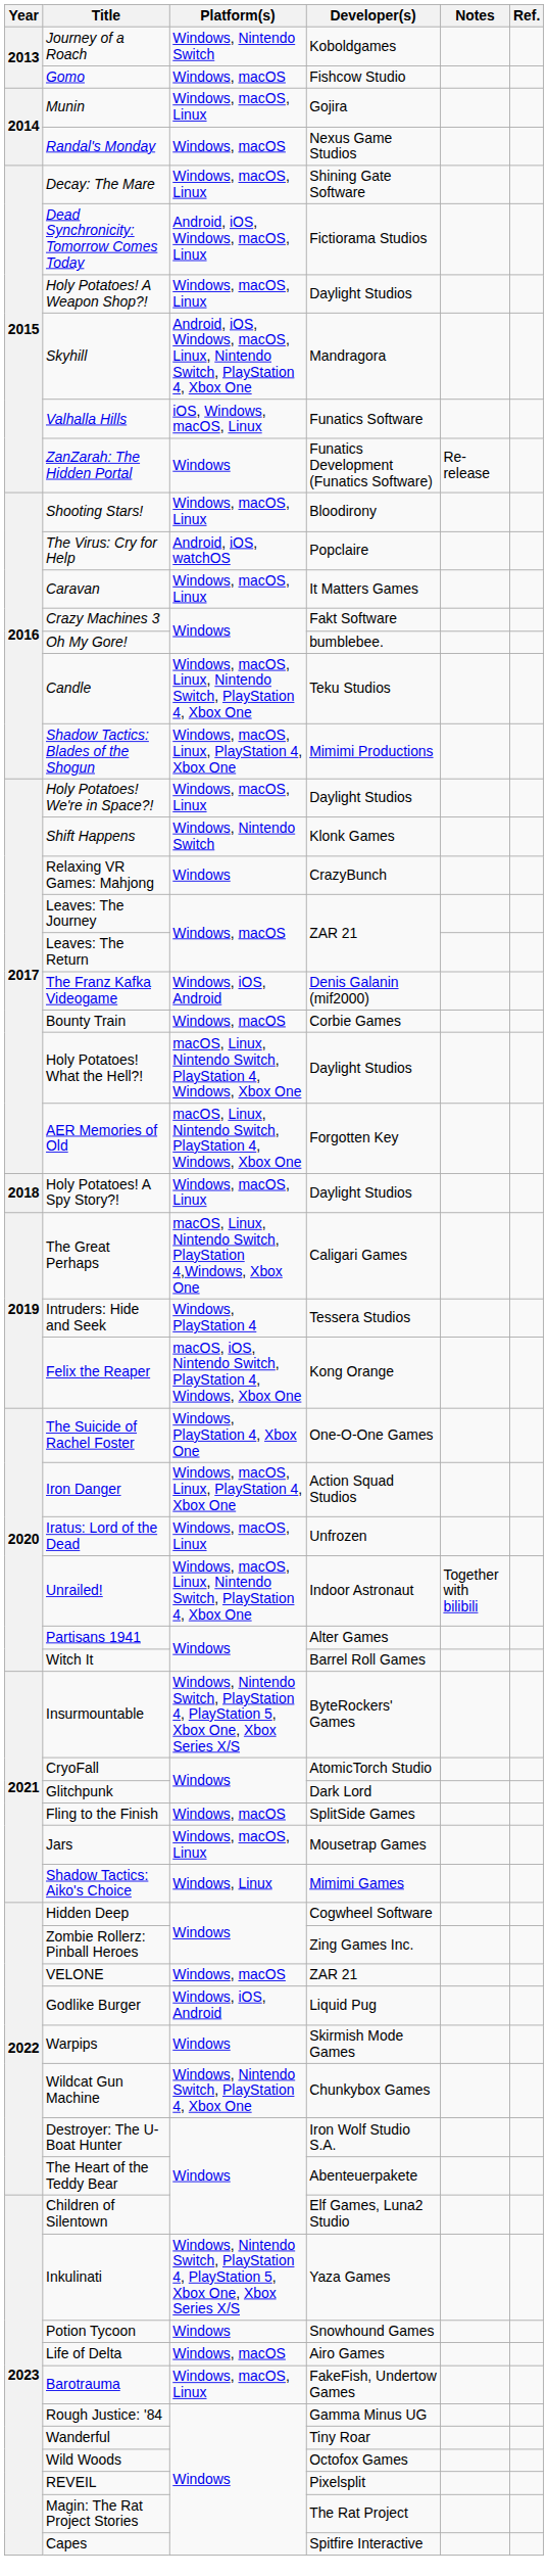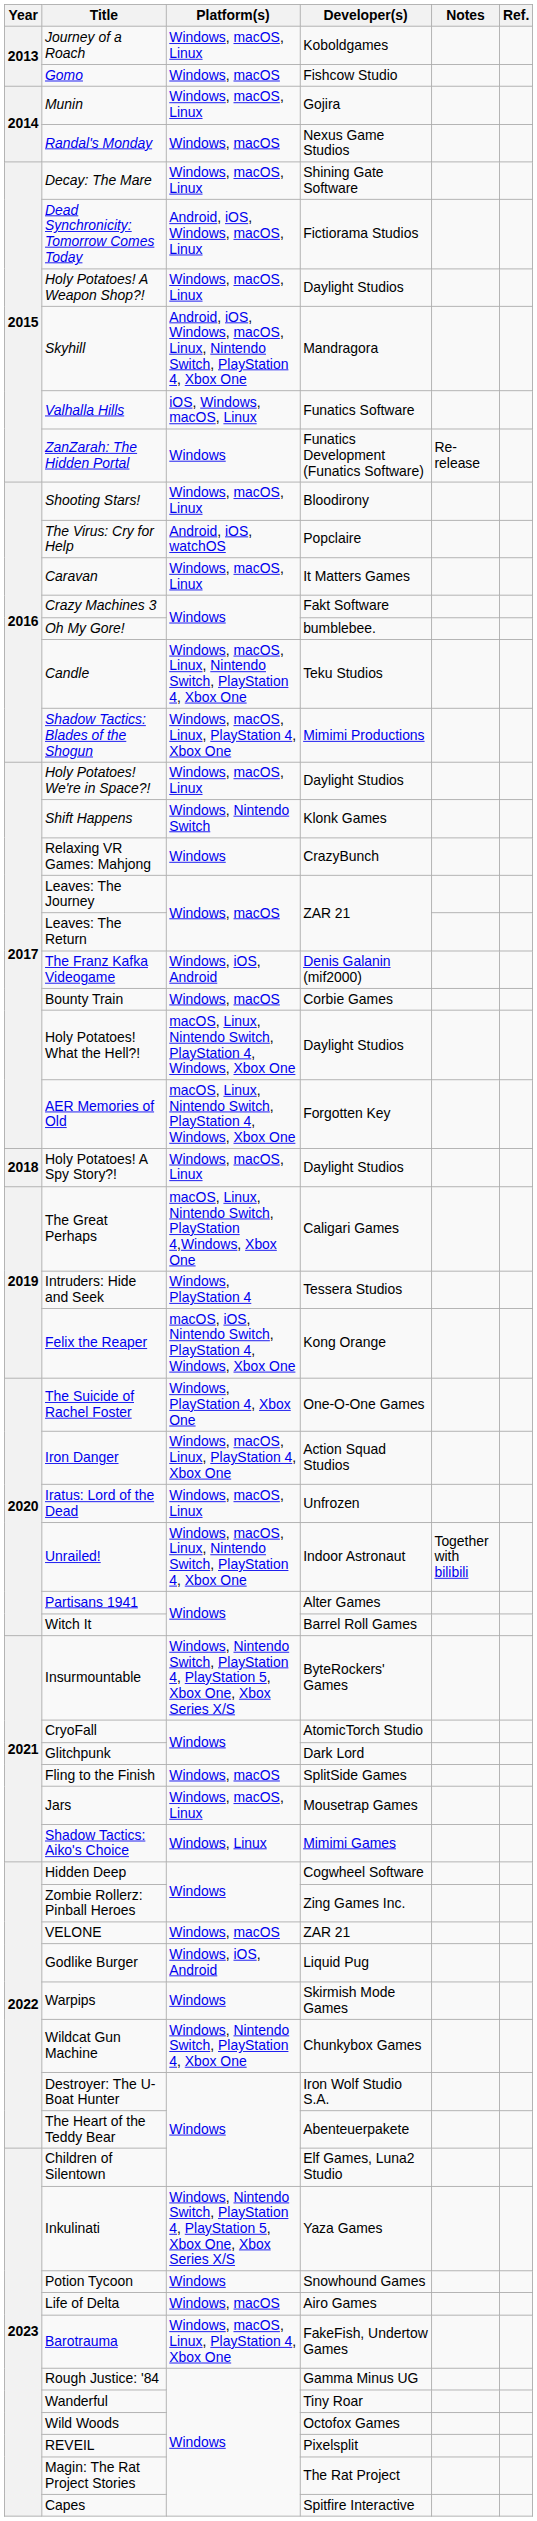Journey of a Roach | Platform(s): Windows, Nintendo Switch -> Windows, macOS, Linux
Barotrauma | Platform(s): Windows, macOS, Linux -> Windows, macOS, Linux, PlayStation 4, Xbox One
